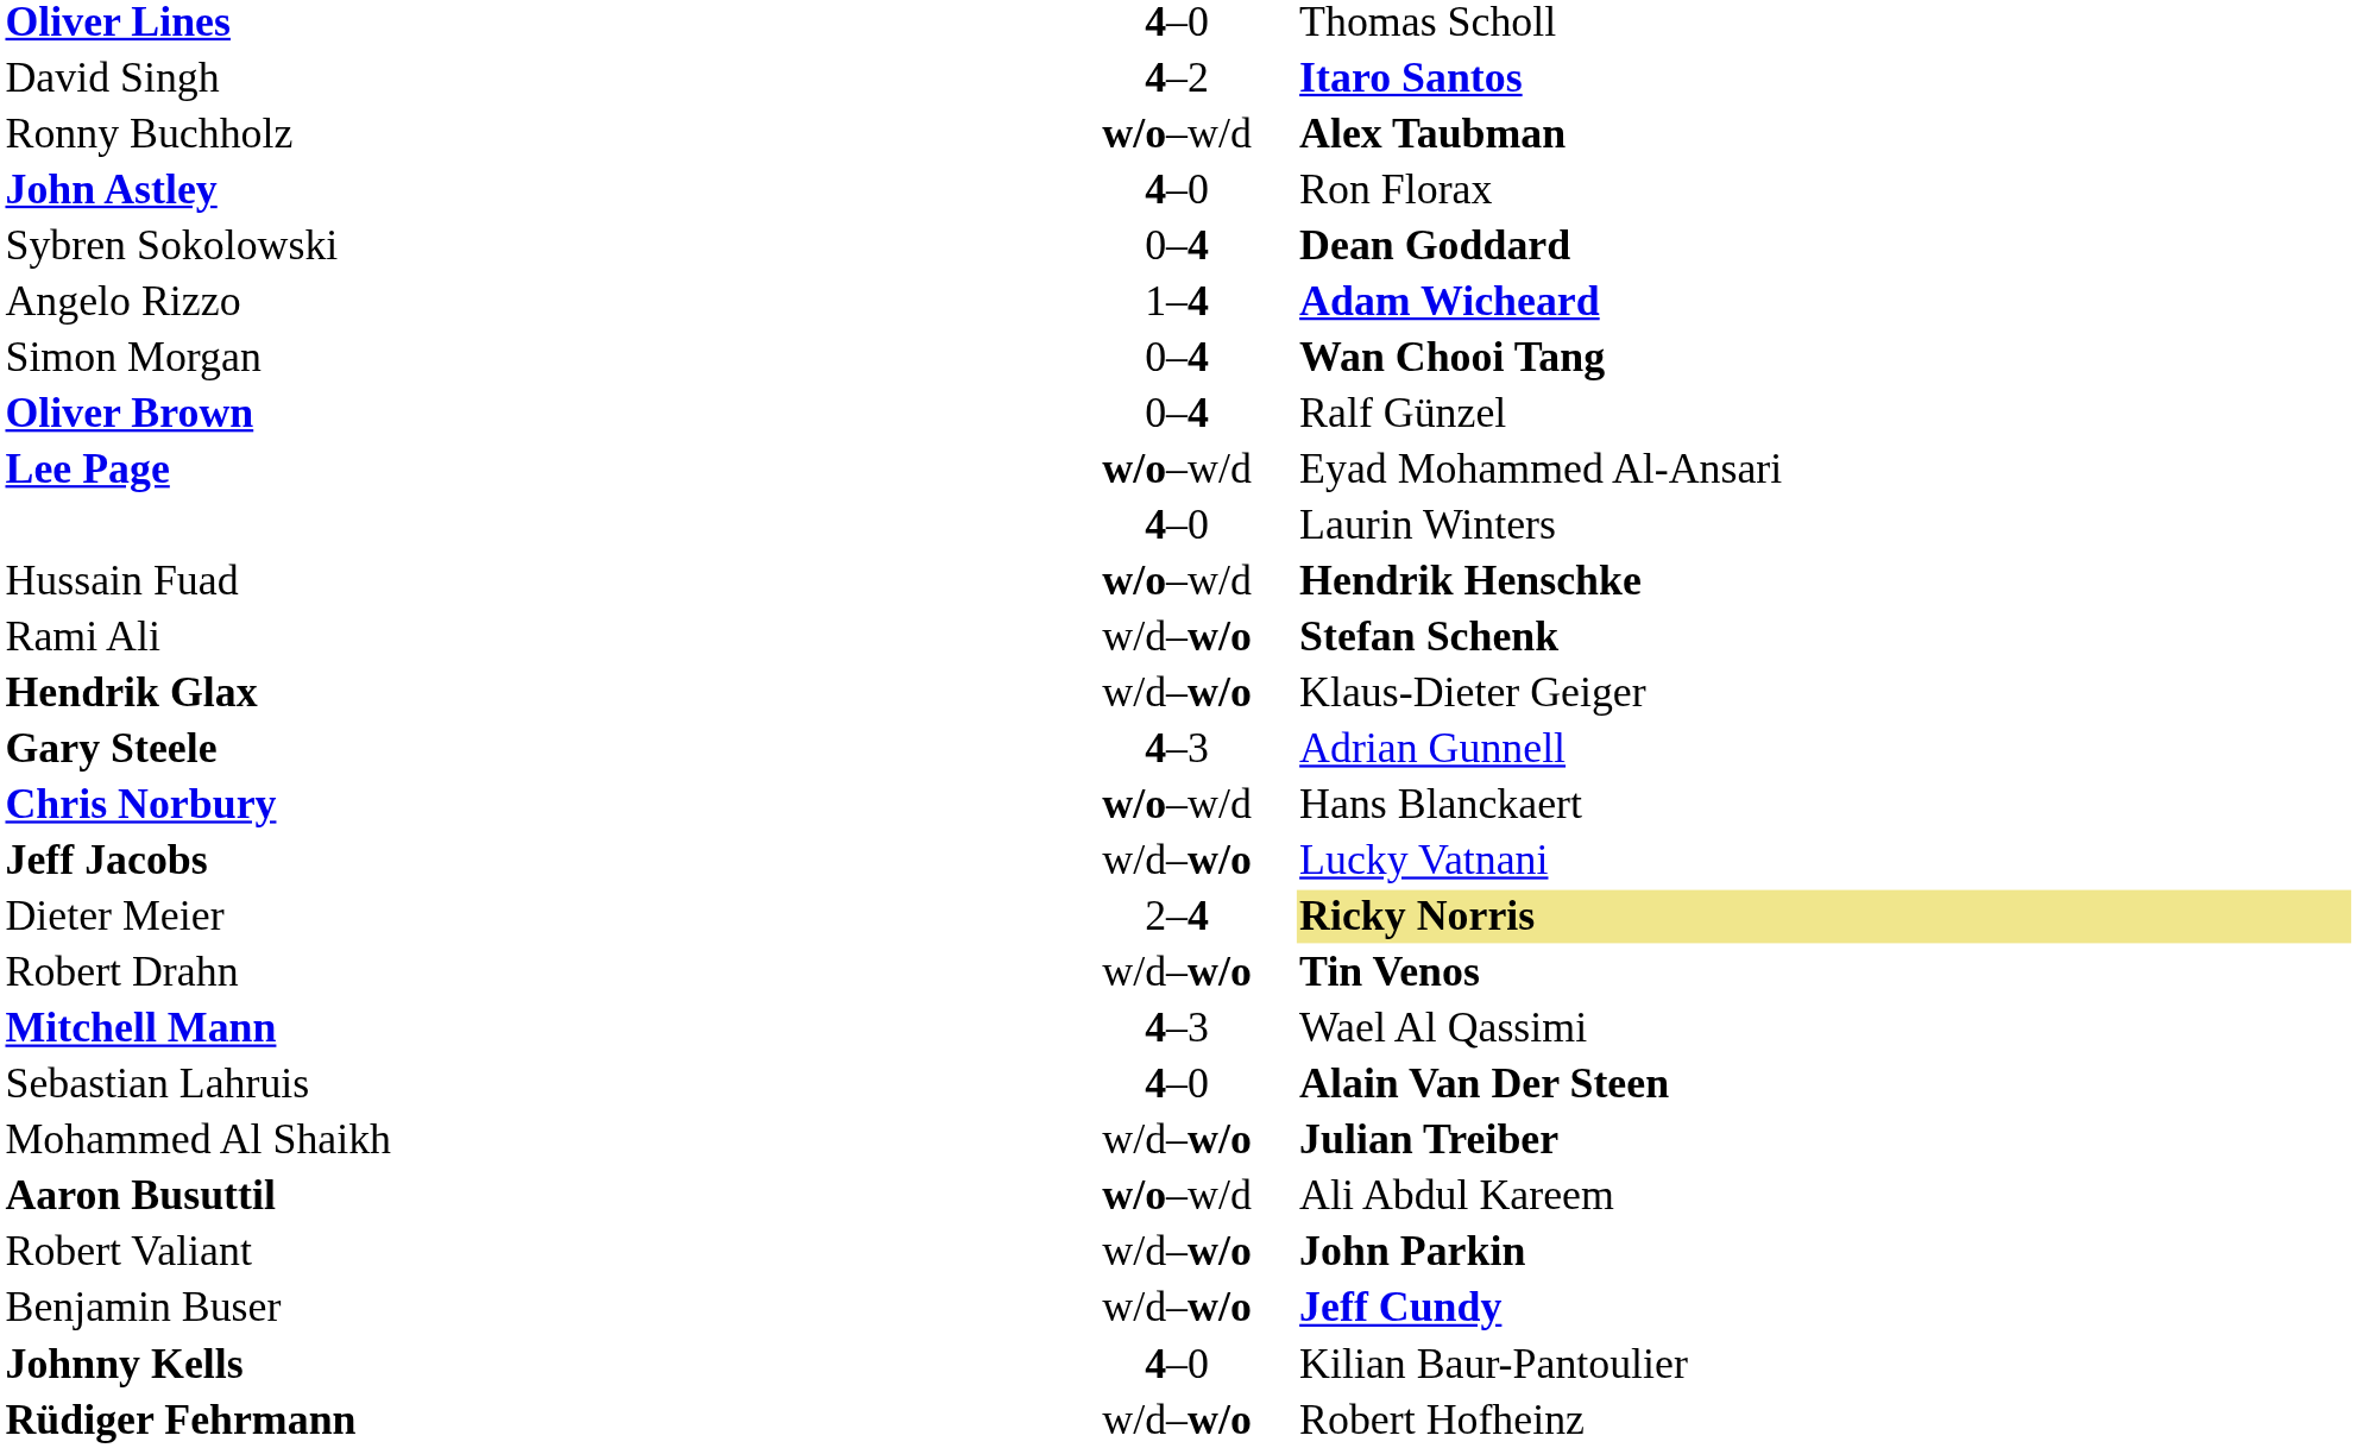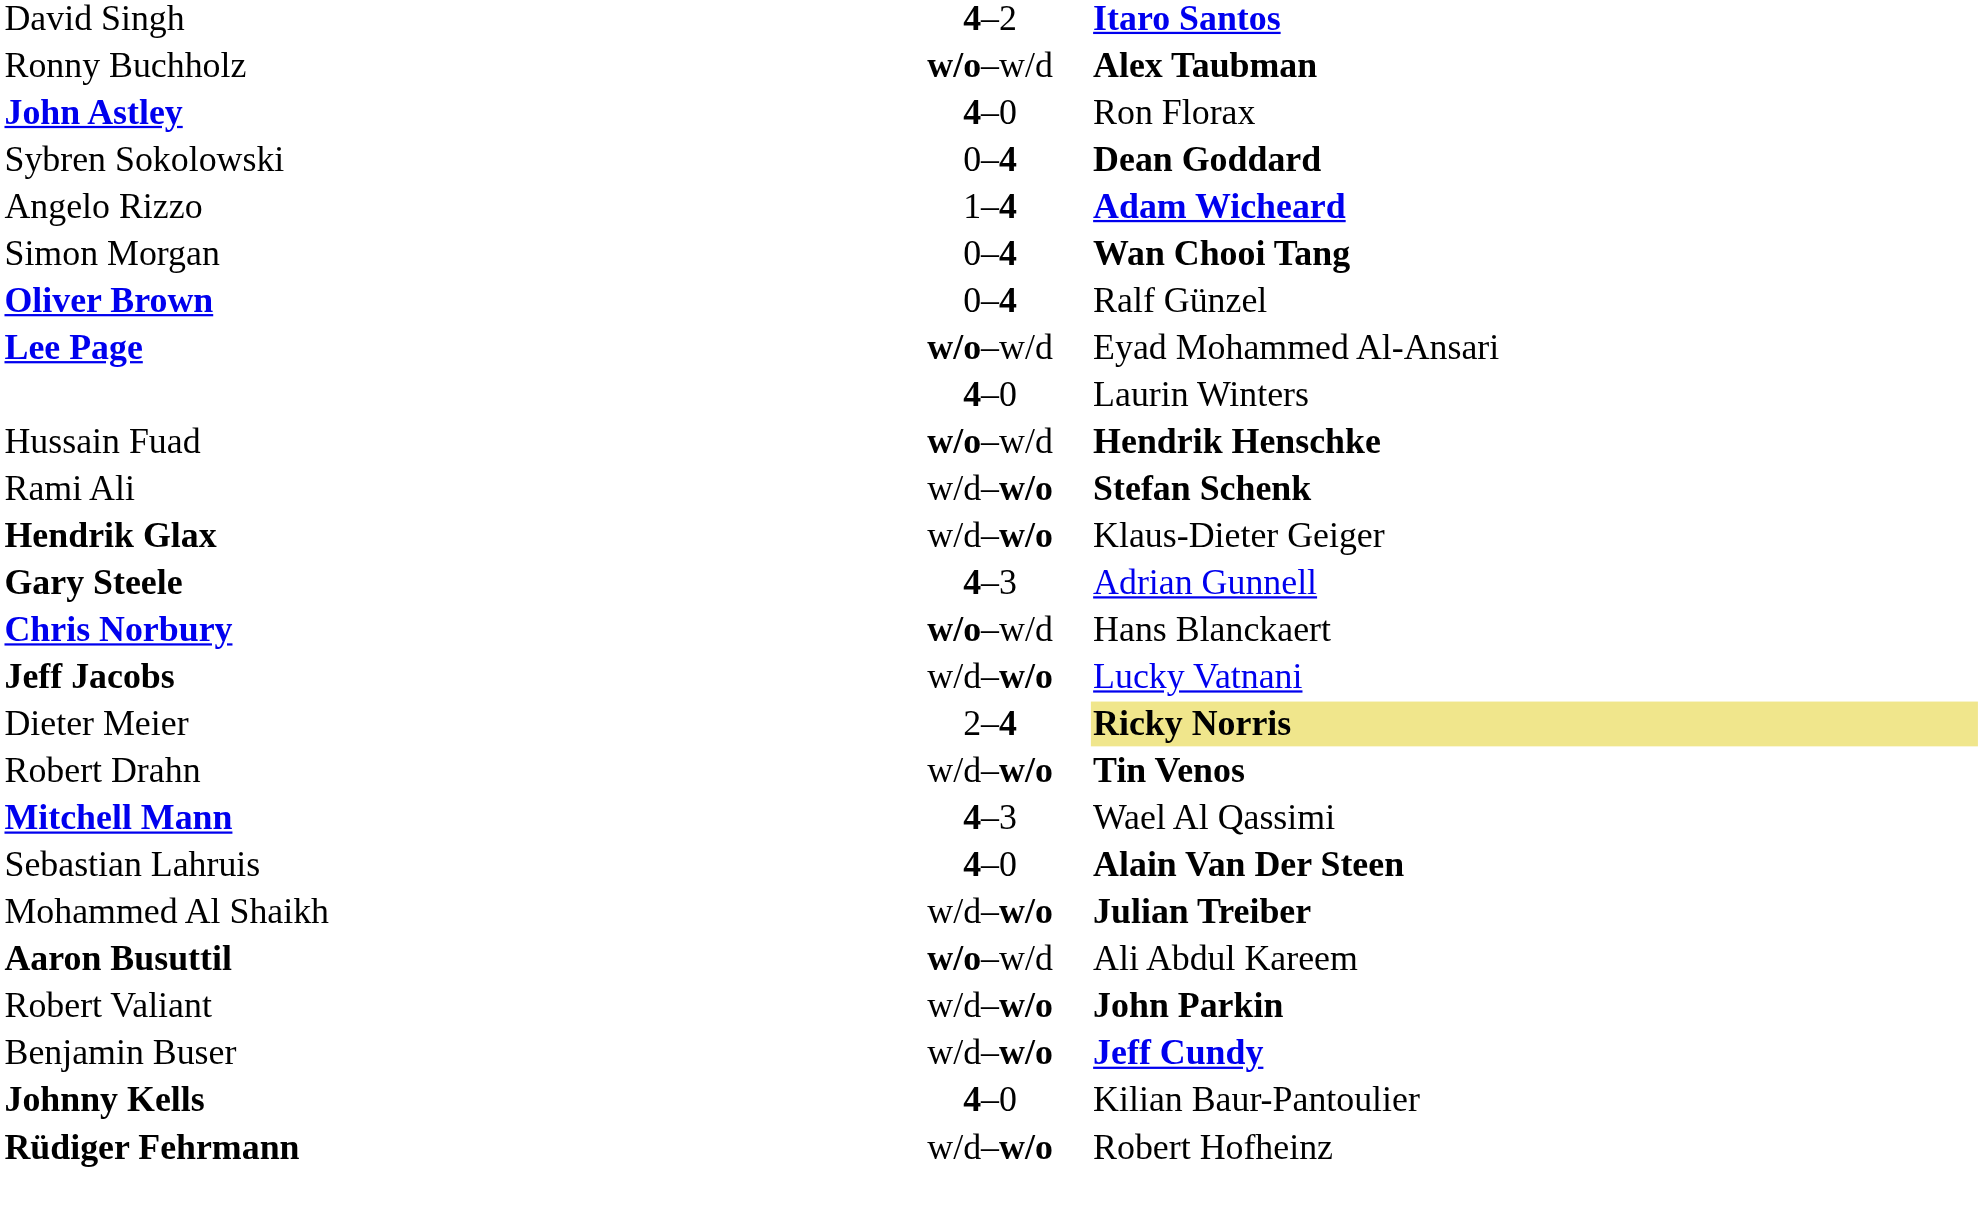- row: Oliver Lines | 4–0 | Thomas Scholl
